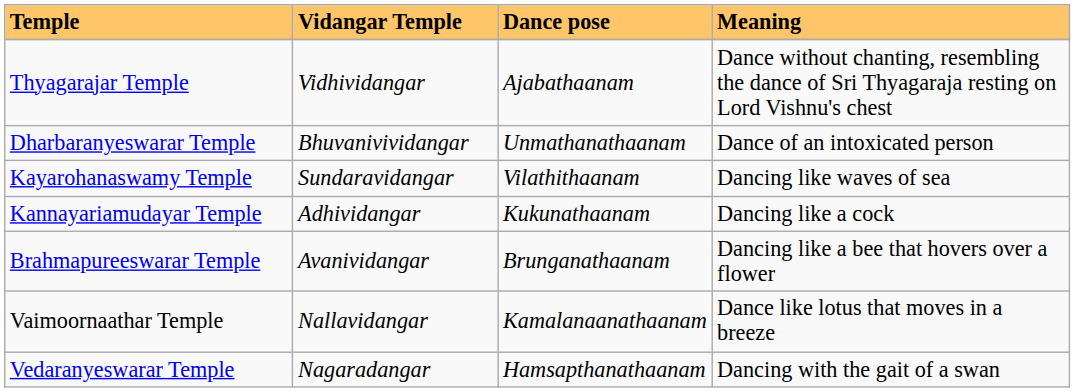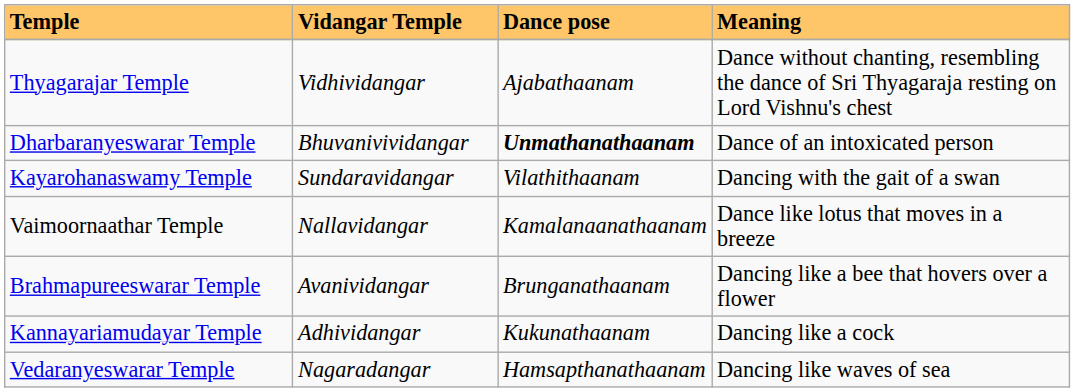Dharbaranyeswarar Temple | Dance pose: normal -> bold
Kayarohanaswamy Temple | Meaning: Dancing like waves of sea -> Dancing with the gait of a swan
rows swapped: Kannayariamudayar Temple <-> Vaimoornaathar Temple
Vedaranyeswarar Temple | Meaning: Dancing with the gait of a swan -> Dancing like waves of sea
